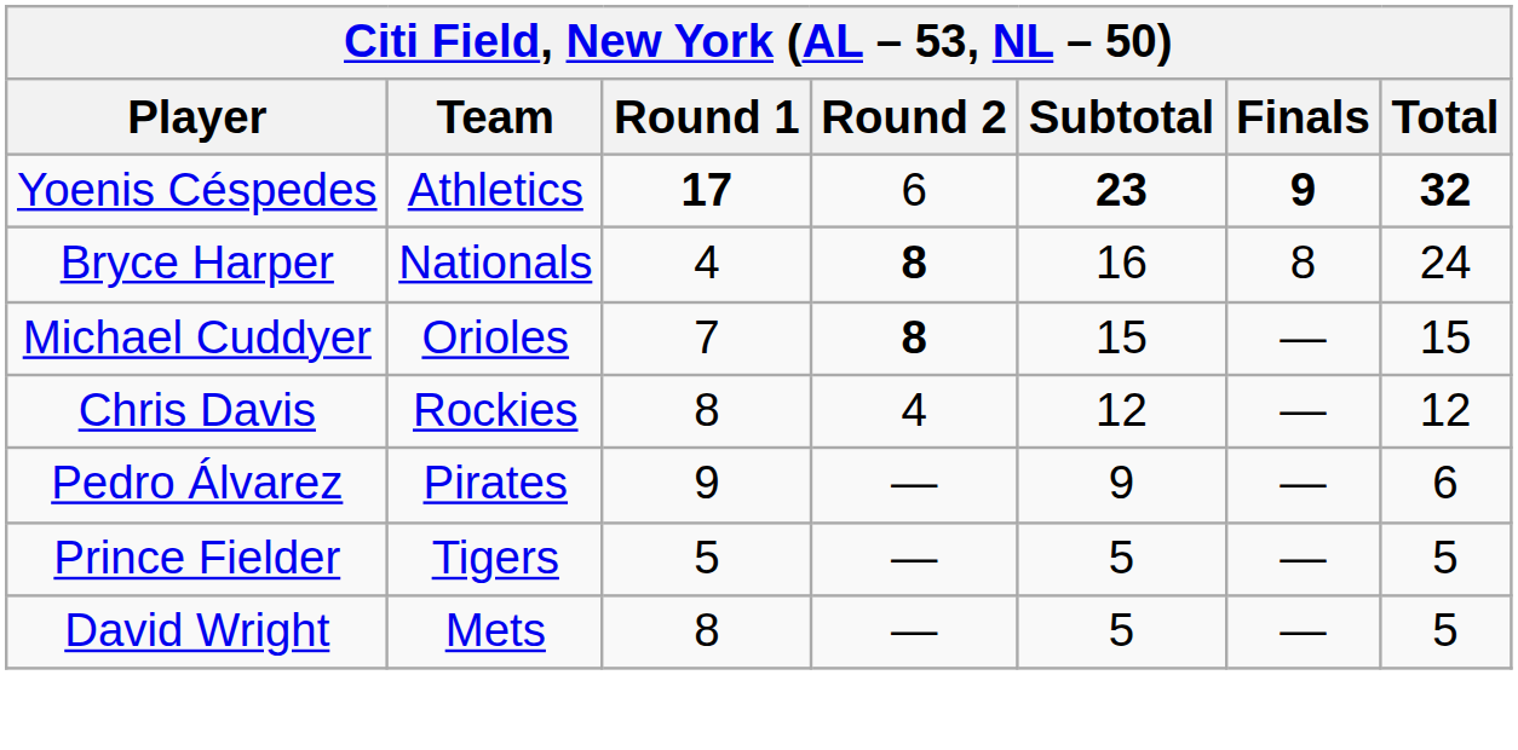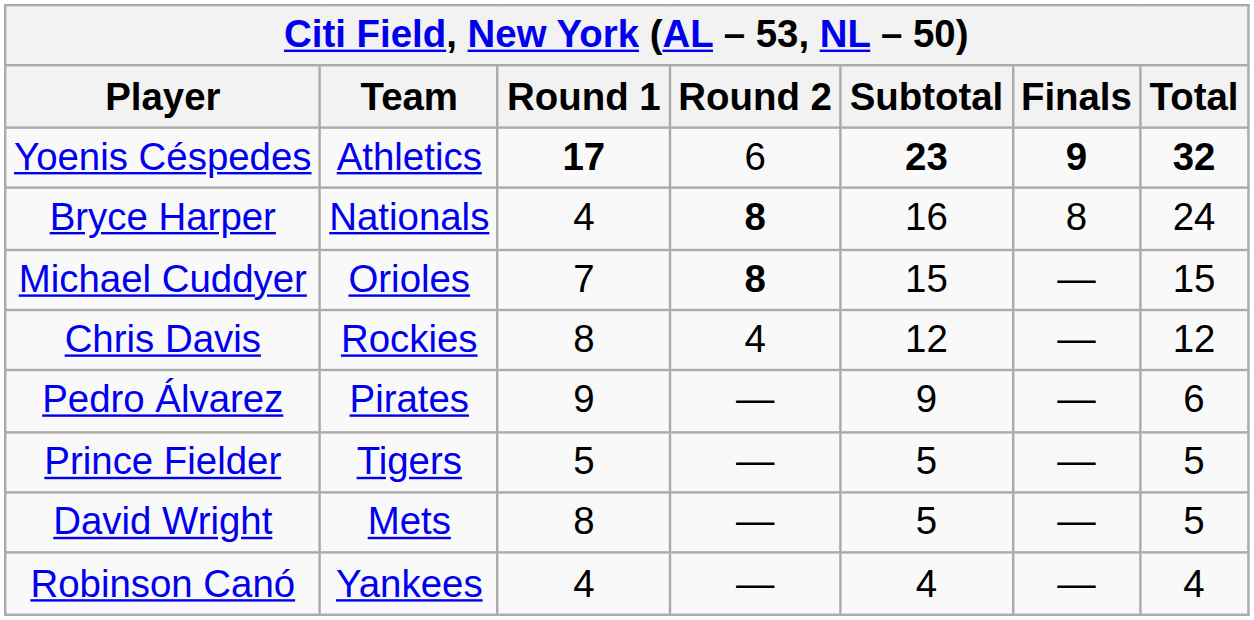+ row: Robinson Canó | Yankees | 4 | — | 4 | — | 4
